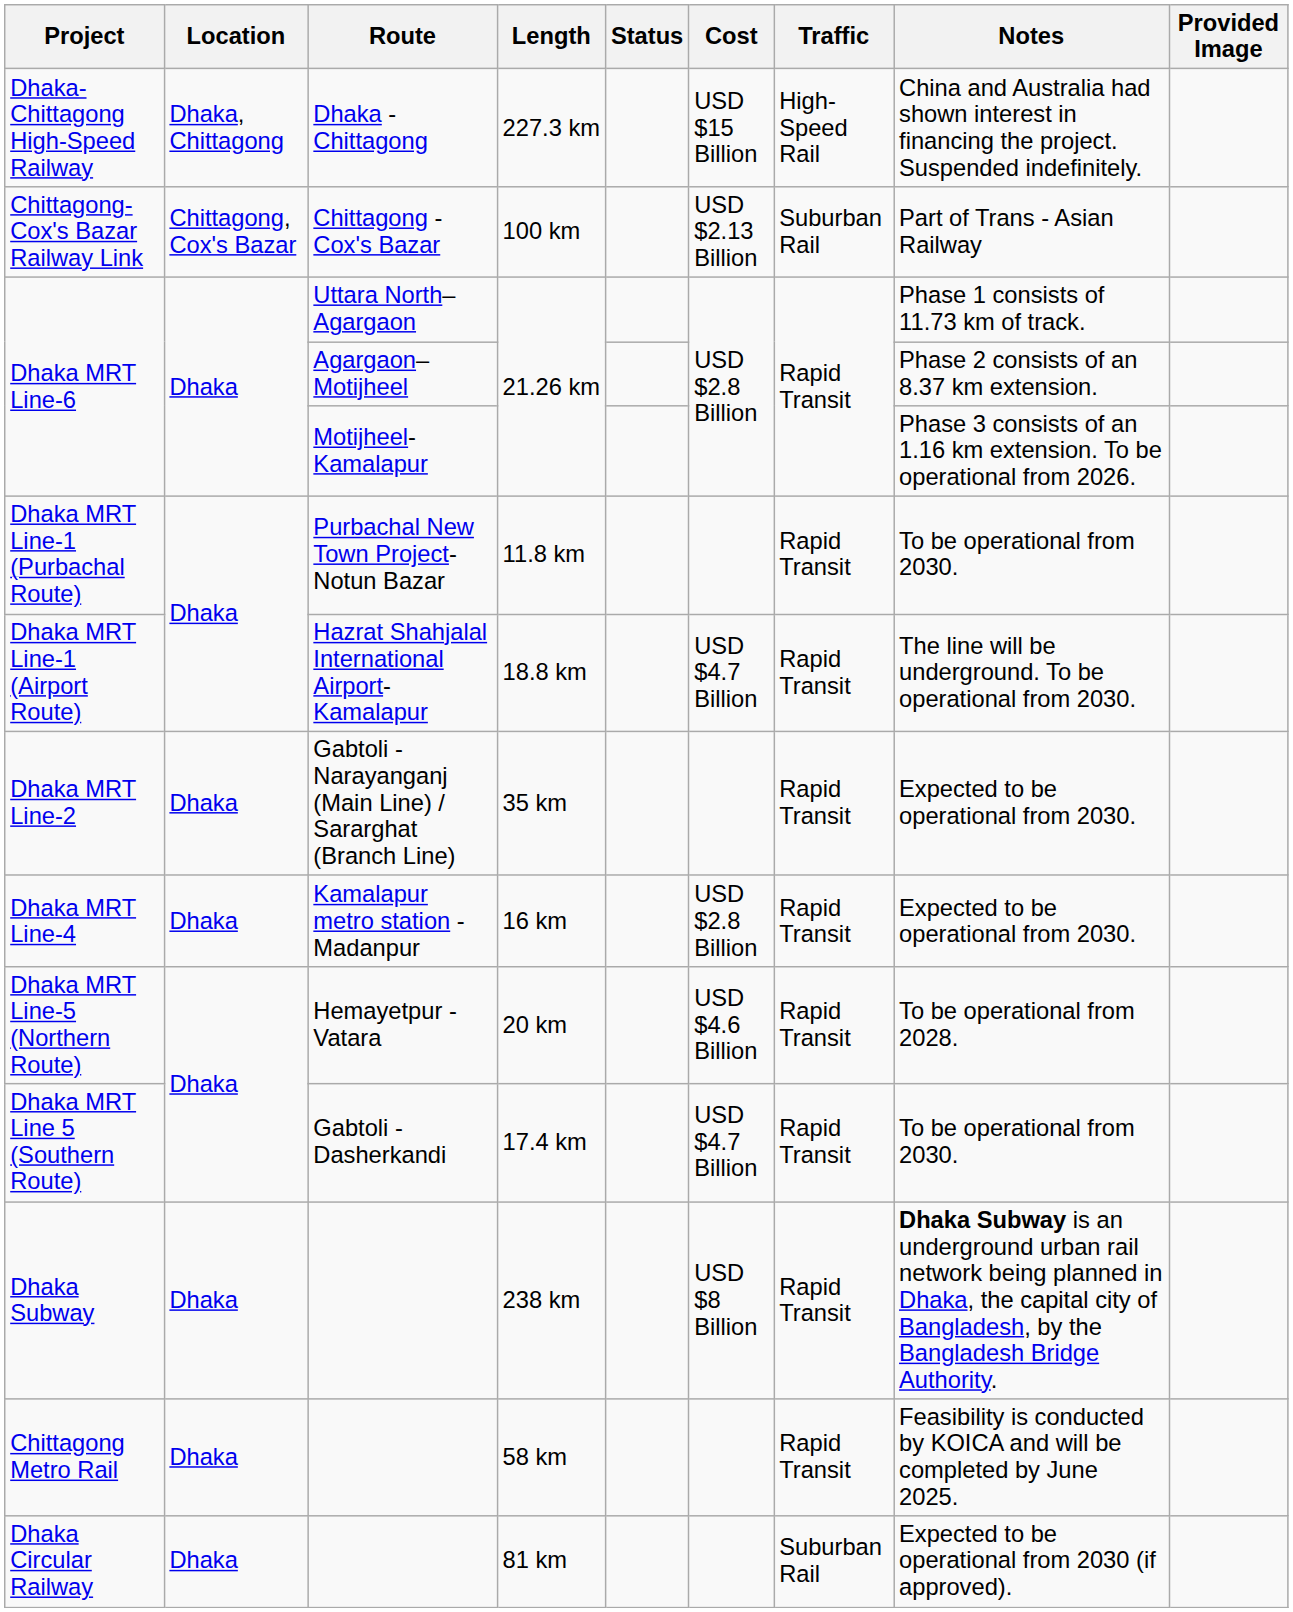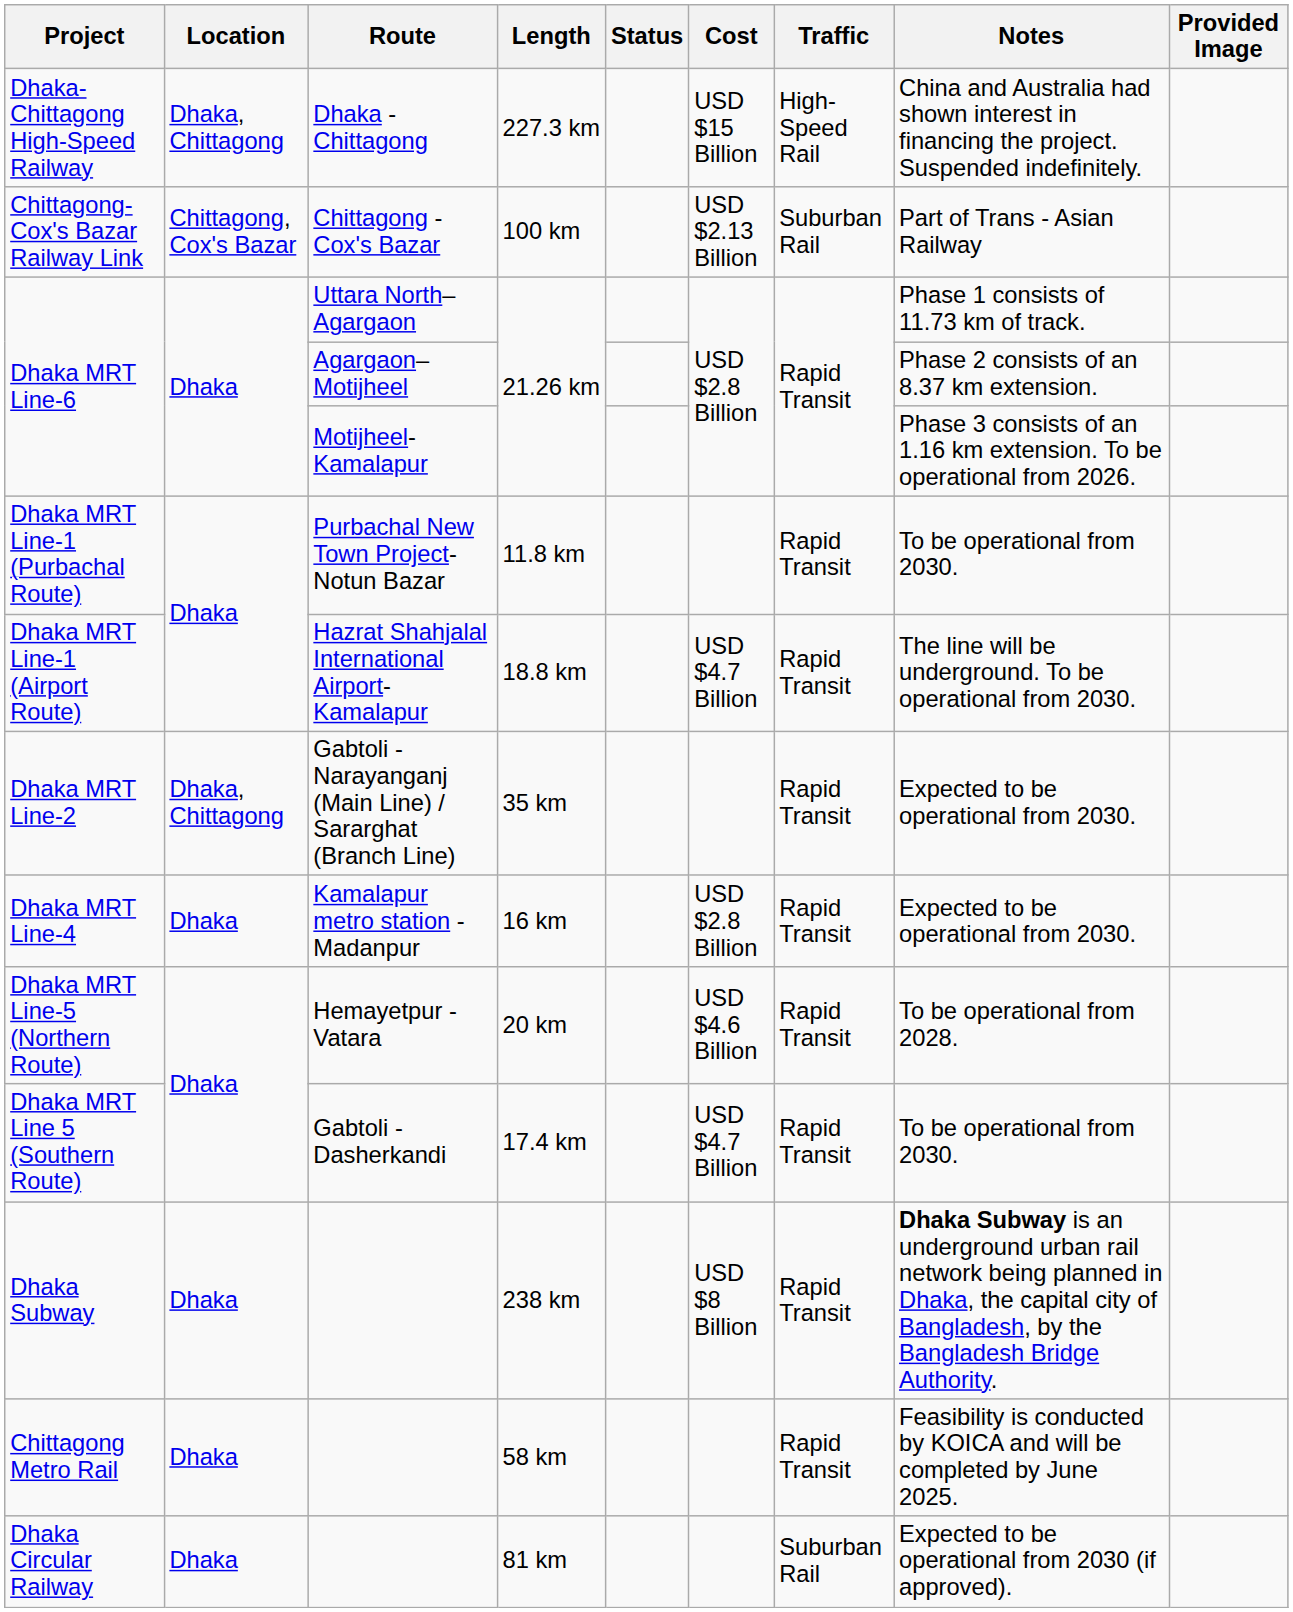Dhaka MRT Line-2 | Location: Dhaka -> Dhaka, Chittagong
